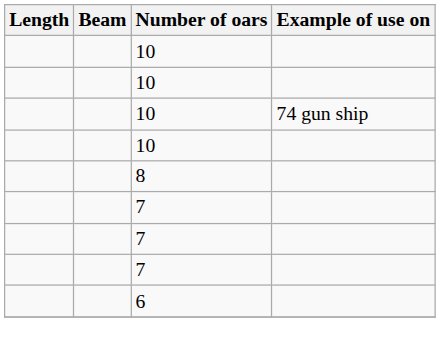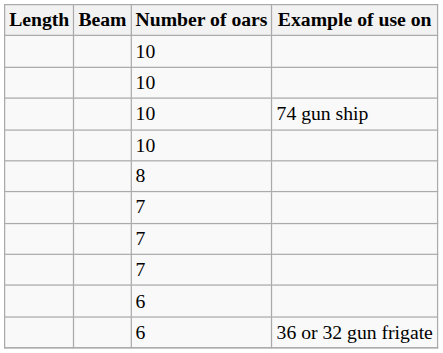+ row: 6 | 36 or 32 gun frigate
